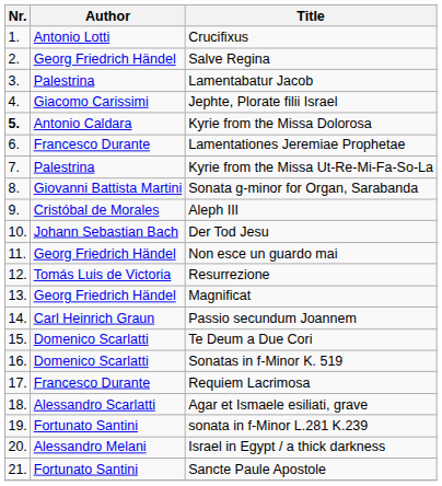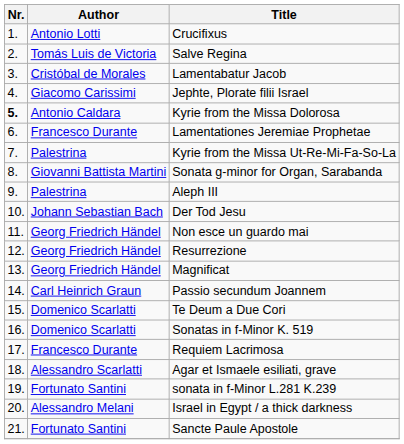Salve Regina | Author: Georg Friedrich Händel -> Tomás Luis de Victoria
Lamentabatur Jacob | Author: Palestrina -> Cristóbal de Morales
Aleph III | Author: Cristóbal de Morales -> Palestrina
Resurrezione | Author: Tomás Luis de Victoria -> Georg Friedrich Händel
